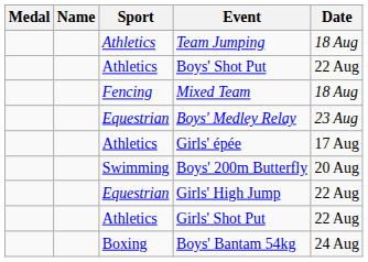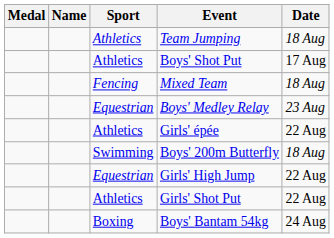Boys' Shot Put | Date: 22 Aug -> 17 Aug
Girls' épée | Date: 17 Aug -> 22 Aug
Boys' 200m Butterfly | Date: 20 Aug -> 18 Aug
